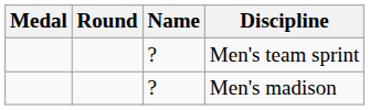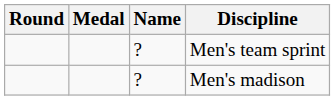columns swapped: Medal <-> Round
